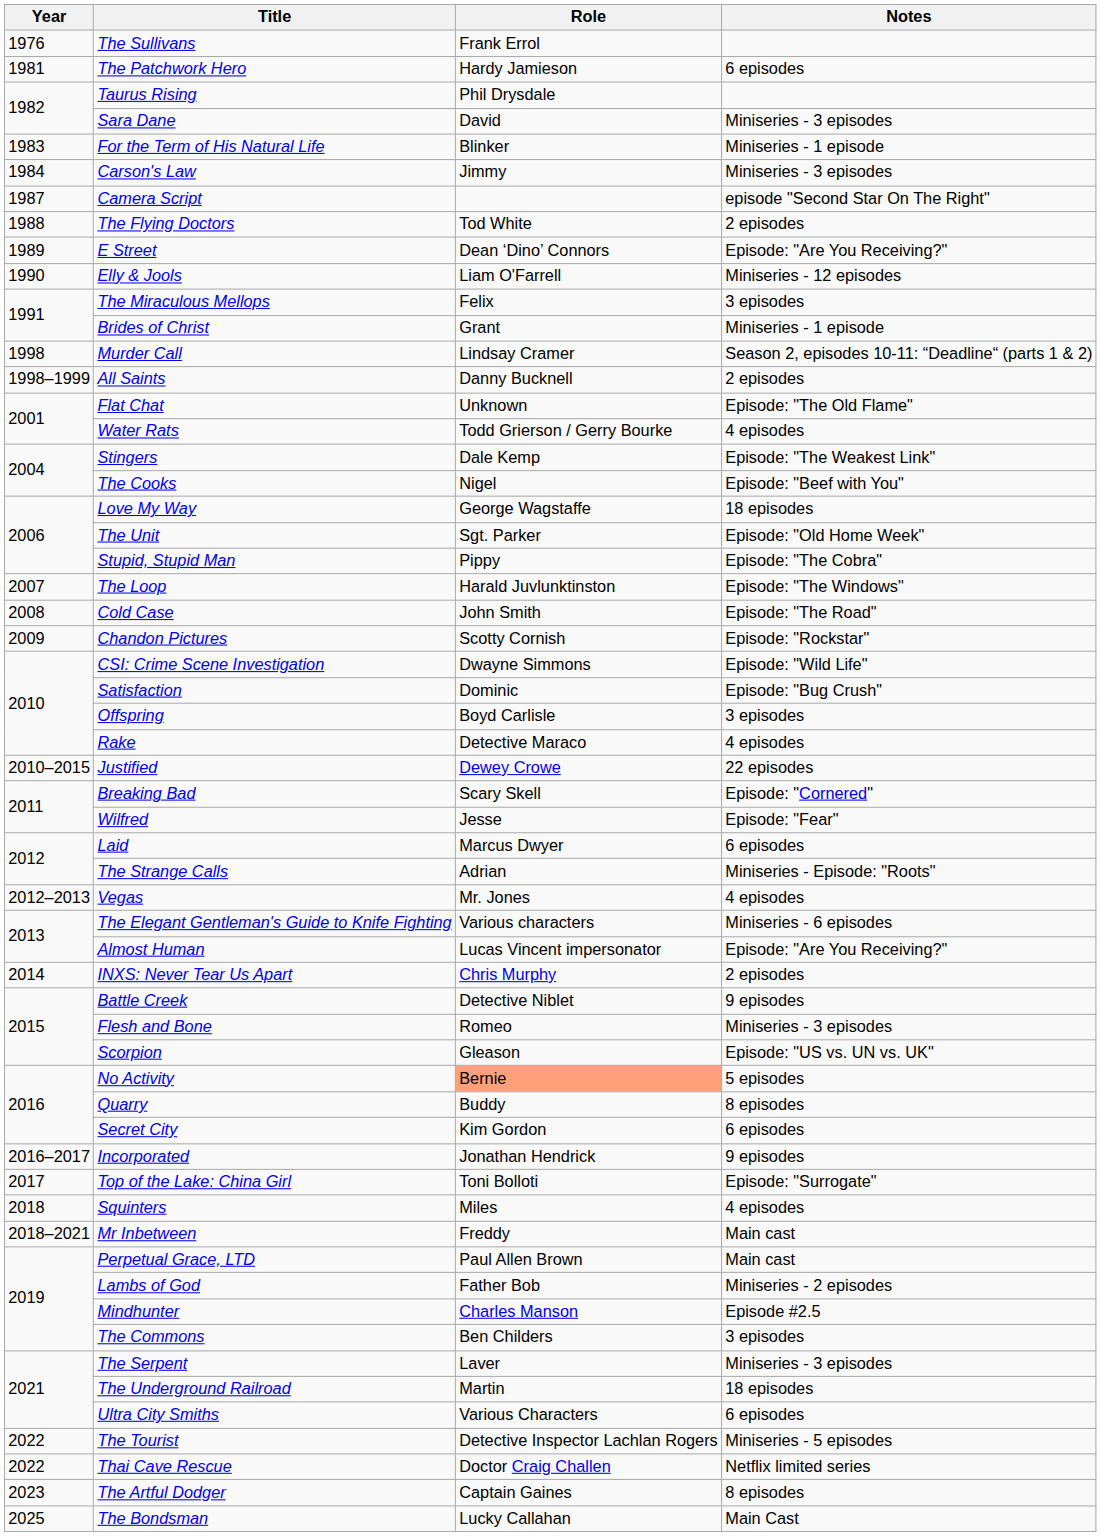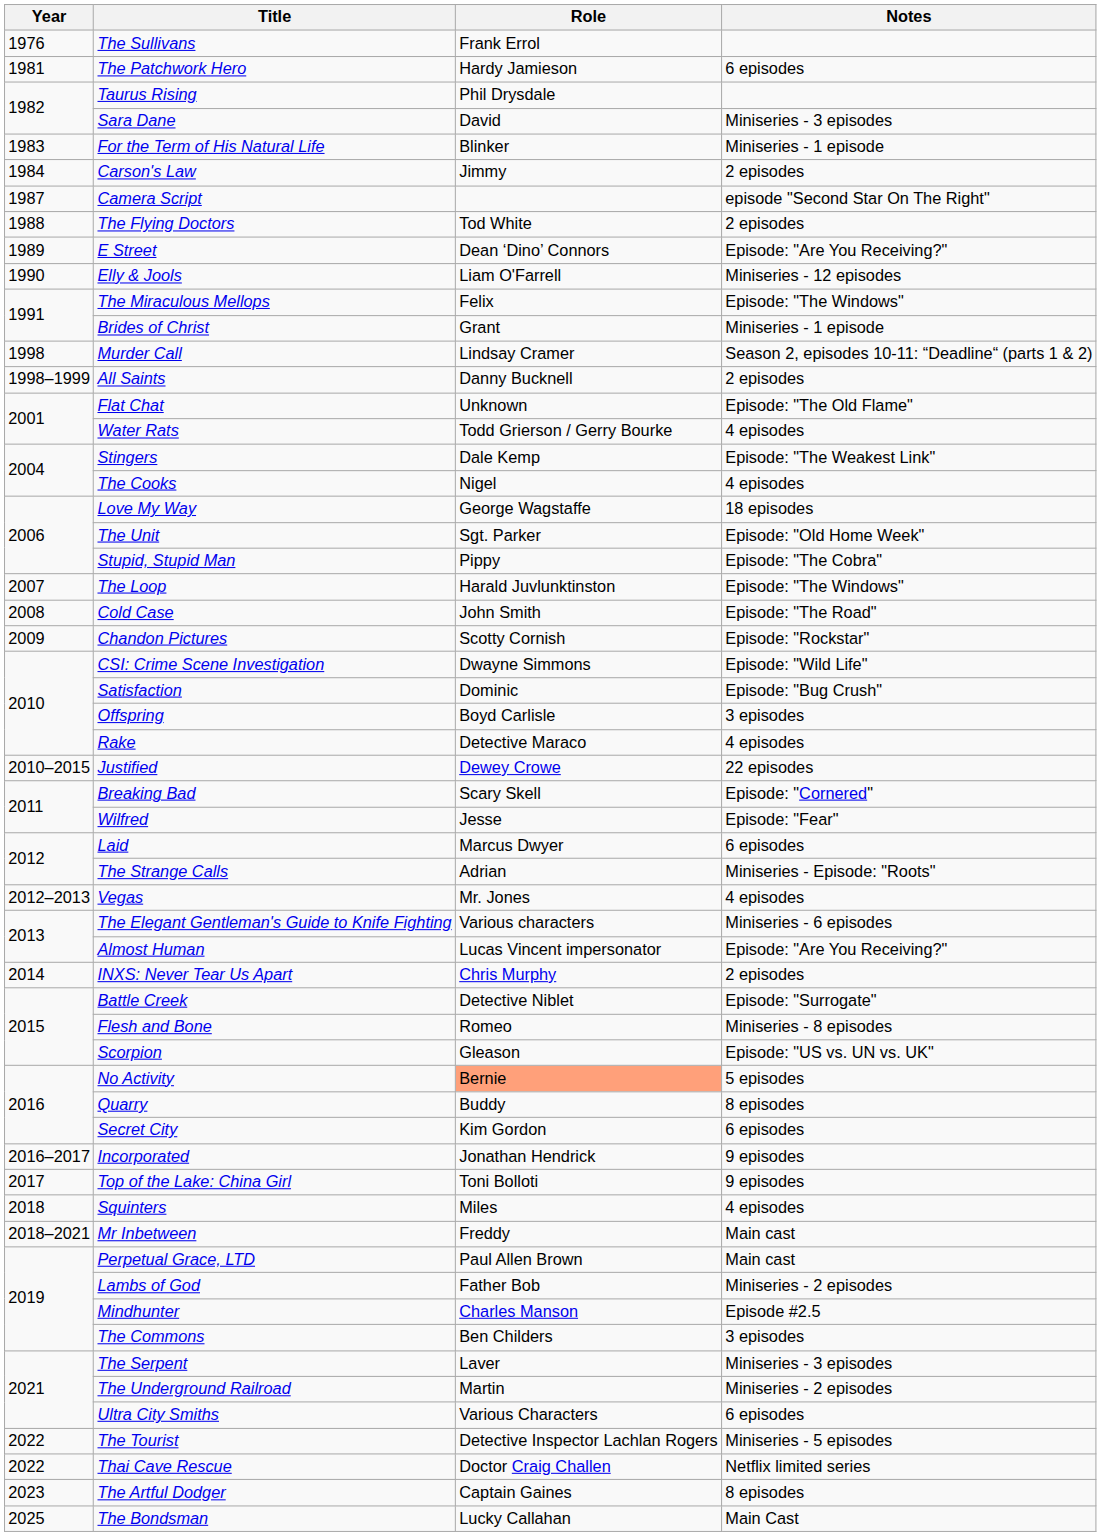Carson's Law | Notes: Miniseries - 3 episodes -> 2 episodes
The Miraculous Mellops | Notes: 3 episodes -> Episode: "The Windows"
The Cooks | Notes: Episode: "Beef with You" -> 4 episodes
Battle Creek | Notes: 9 episodes -> Episode: "Surrogate"
Flesh and Bone | Notes: Miniseries - 3 episodes -> Miniseries - 8 episodes
Top of the Lake: China Girl | Notes: Episode: "Surrogate" -> 9 episodes
The Underground Railroad | Notes: 18 episodes -> Miniseries - 2 episodes
